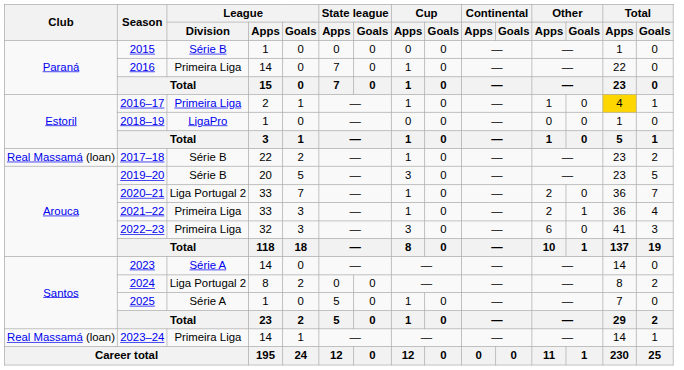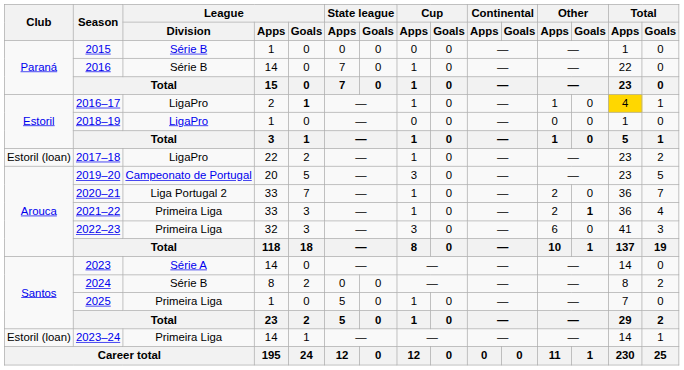2016 | League / Division: Primeira Liga -> Série B
2016–17 | League / Division: Primeira Liga -> LigaPro
2016–17 | League / Goals: normal -> bold
2017–18 | Club: Real Massamá (loan) -> Estoril (loan)
2017–18 | League / Division: Série B -> LigaPro
2019–20 | League / Division: Série B -> Campeonato de Portugal
2021–22 | Other / Goals: normal -> bold
2024 | League / Division: Liga Portugal 2 -> Série B
2025 | League / Division: Série A -> Primeira Liga
2023–24 | Club: Real Massamá (loan) -> Estoril (loan)
